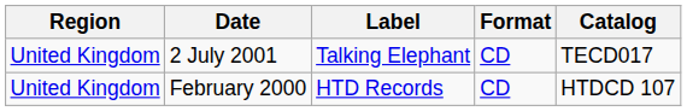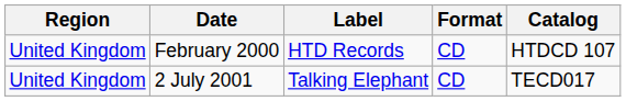rows swapped: February 2000 <-> 2 July 2001
